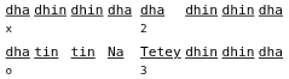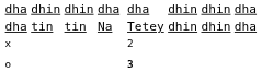rows swapped: x <-> dha / tin
o | column 6: normal -> bold
